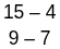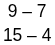rows swapped: 9 – 7 <-> 15 – 4
